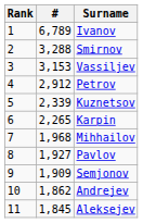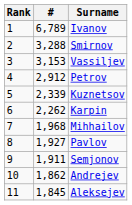Karpin | #: 2,265 -> 2,262
Semjonov | #: 1,909 -> 1,911
